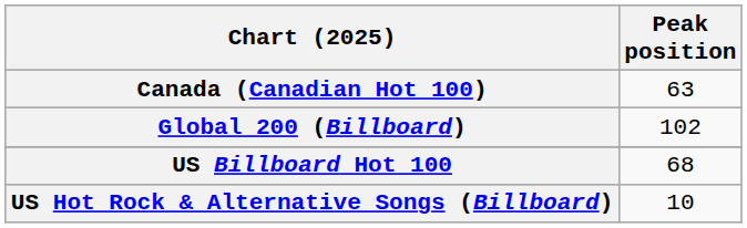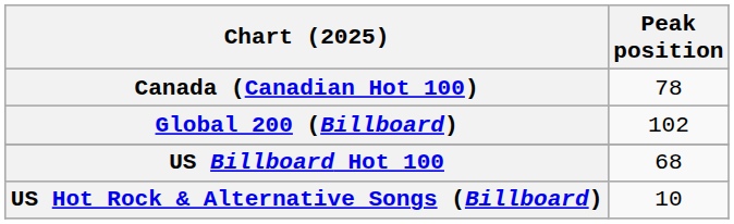Canada (Canadian Hot 100) | Peak position: 63 -> 78
